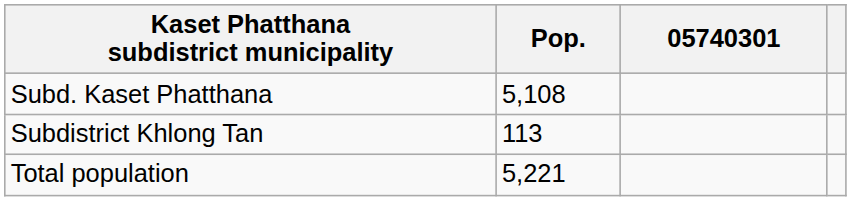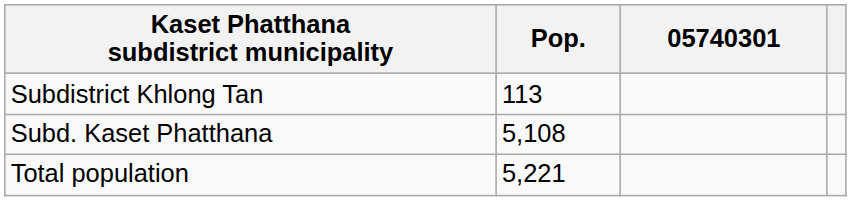rows swapped: Subd. Kaset Phatthana <-> Subdistrict Khlong Tan
